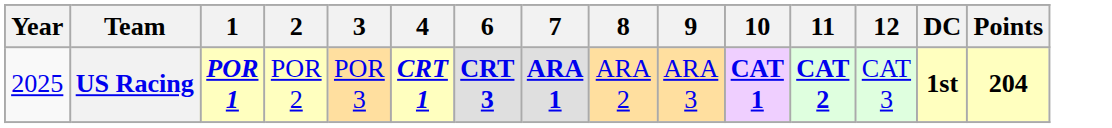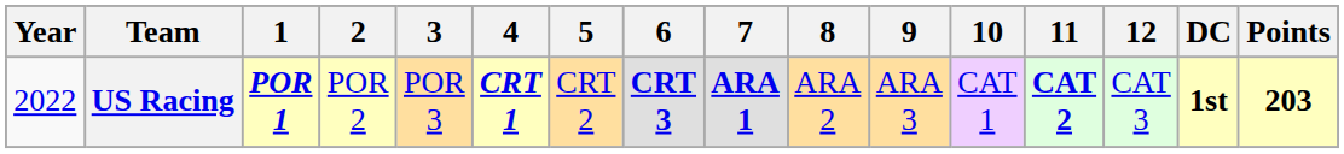+ column: 5 | CRT 2
US Racing | Year: 2025 -> 2022
US Racing | 10: bold -> normal
US Racing | Points: 204 -> 203
